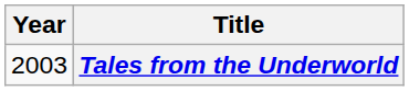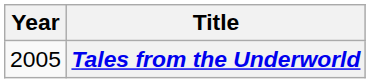Tales from the Underworld | Year: 2003 -> 2005
